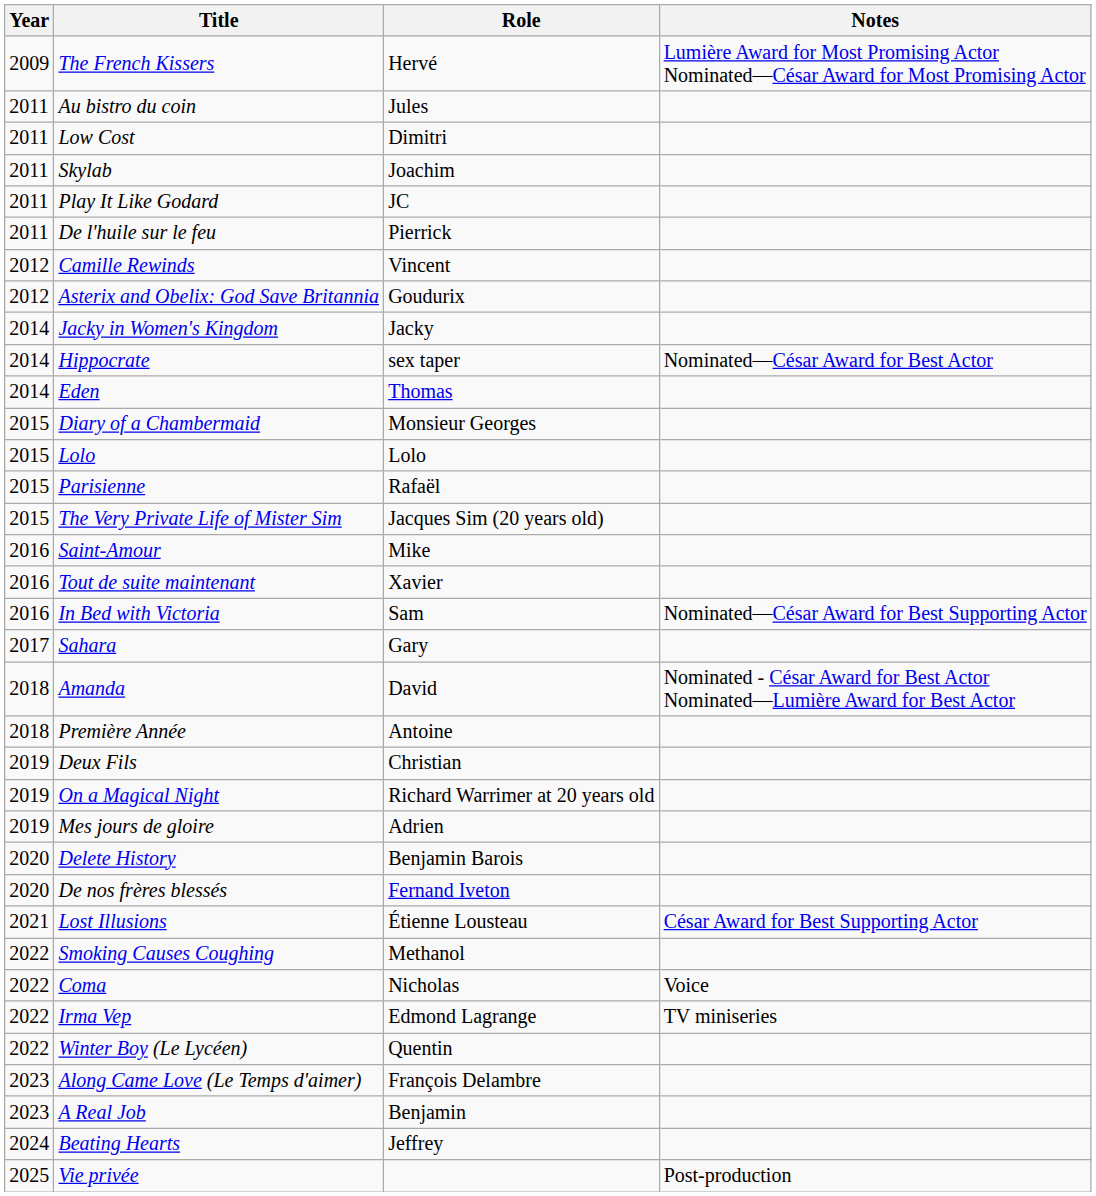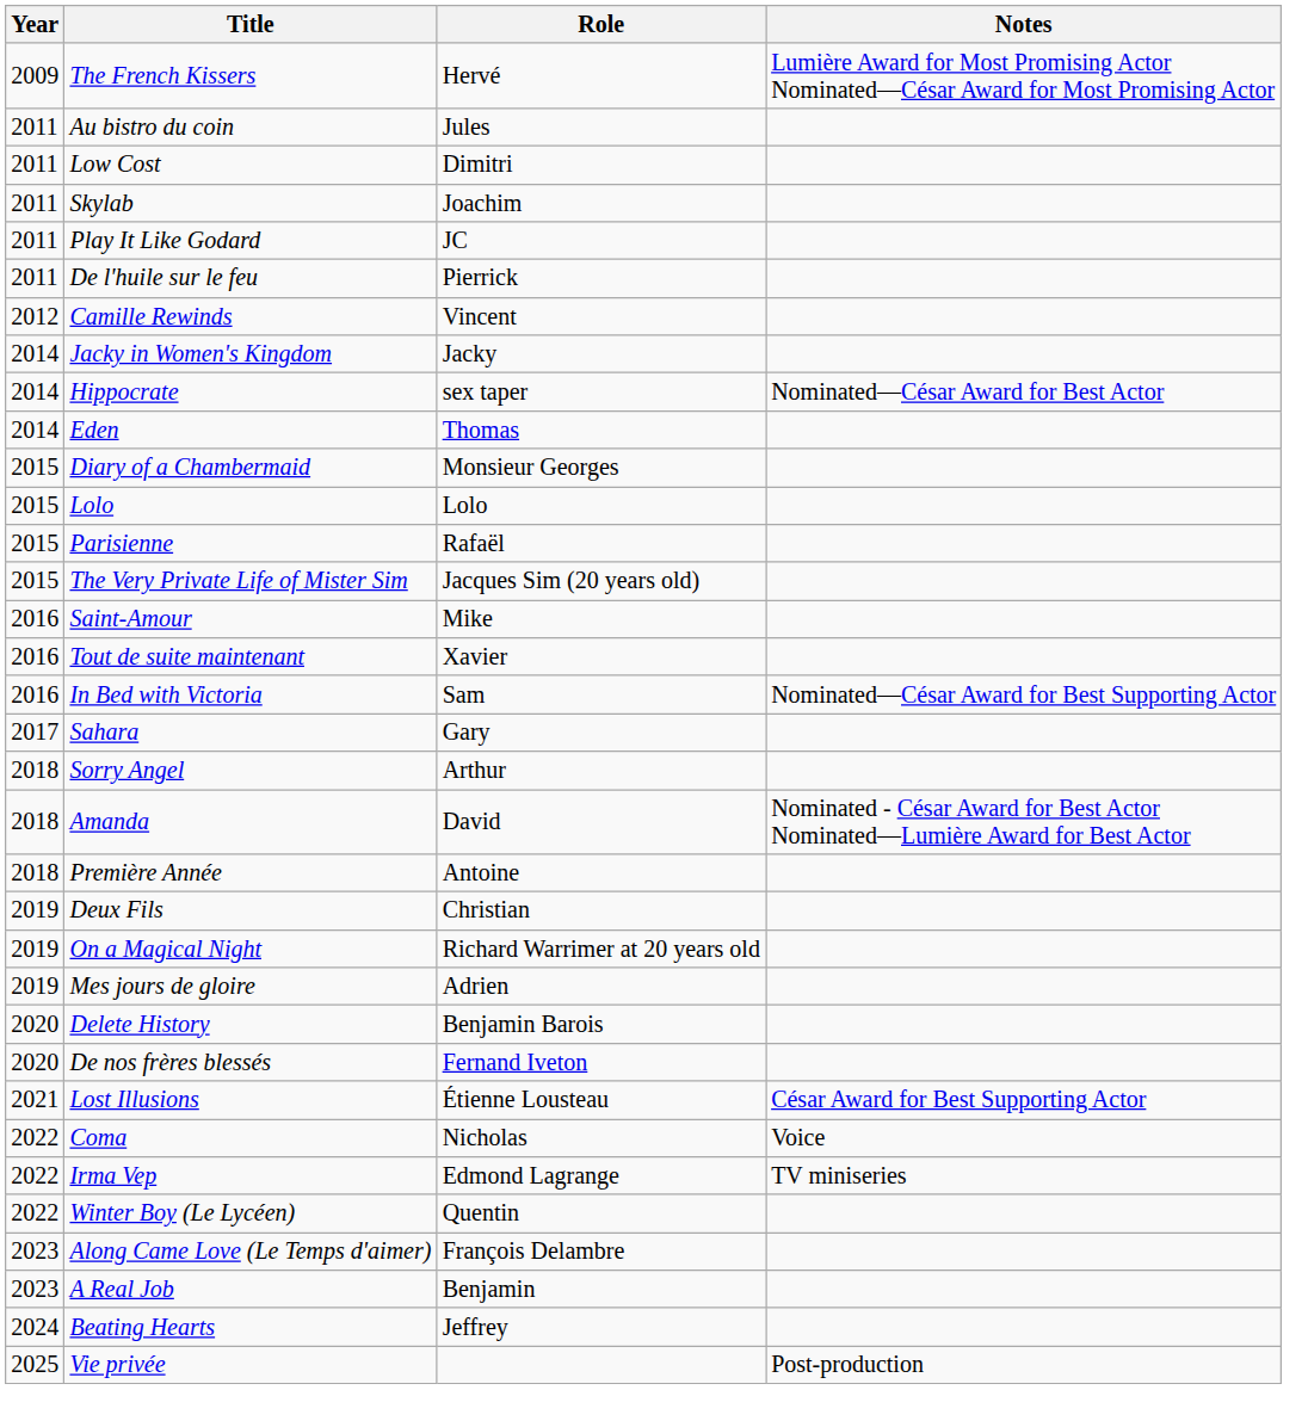- row: 2012 | Asterix and Obelix: God Save Britannia | Goudurix
+ row: 2018 | Sorry Angel | Arthur
- row: 2022 | Smoking Causes Coughing | Methanol
